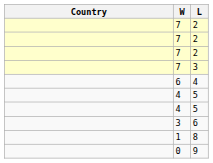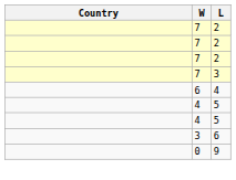- row: 1 | 8
